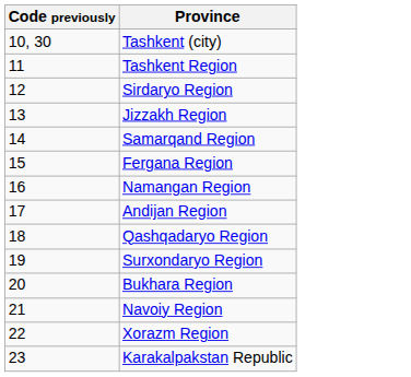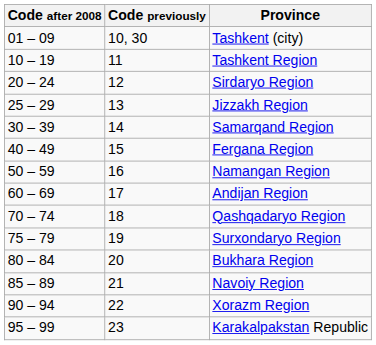+ column: Code after 2008 | 01 – 09 | 10 – 19 | 20 – 24 | 25 – 29 | 30 – 39 | 40 – 49 | 50 – 59 | 60 – 69 | 70 – 74 | 75 – 79 | 80 – 84 | 85 – 89 | 90 – 94 | 95 – 99
